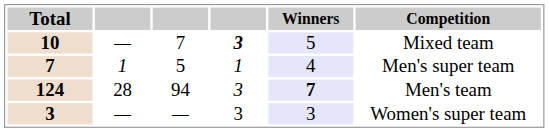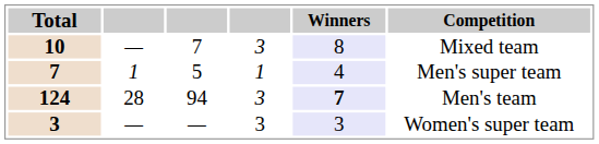10 | column 4: bold -> normal
10 | Winners: 5 -> 8
